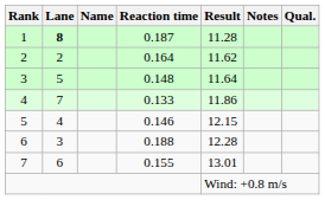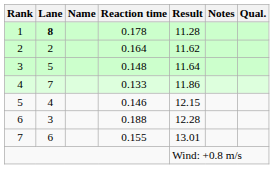1 | Reaction time: 0.187 -> 0.178
